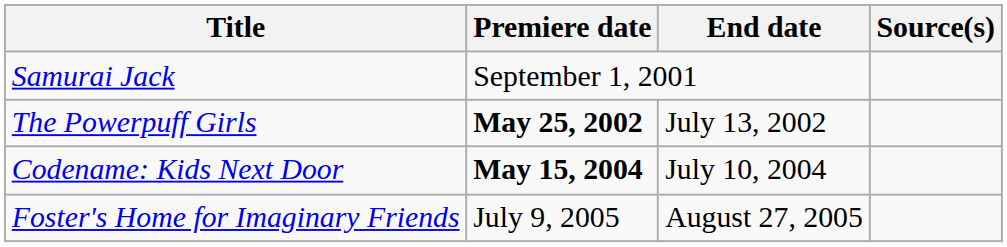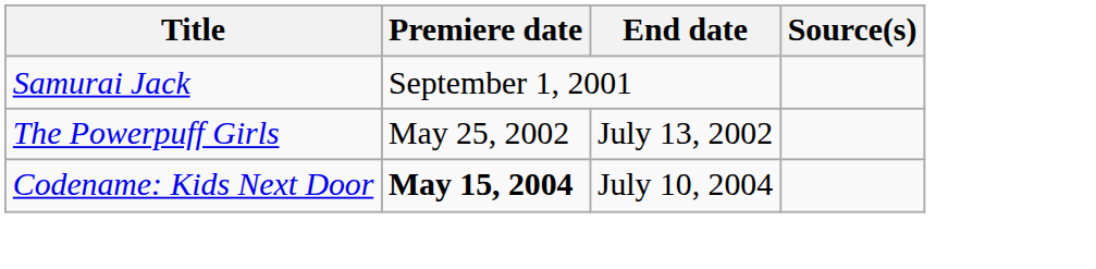The Powerpuff Girls | Premiere date: bold -> normal
- row: Foster's Home for Imaginary Friends | July 9, 2005 | August 27, 2005
